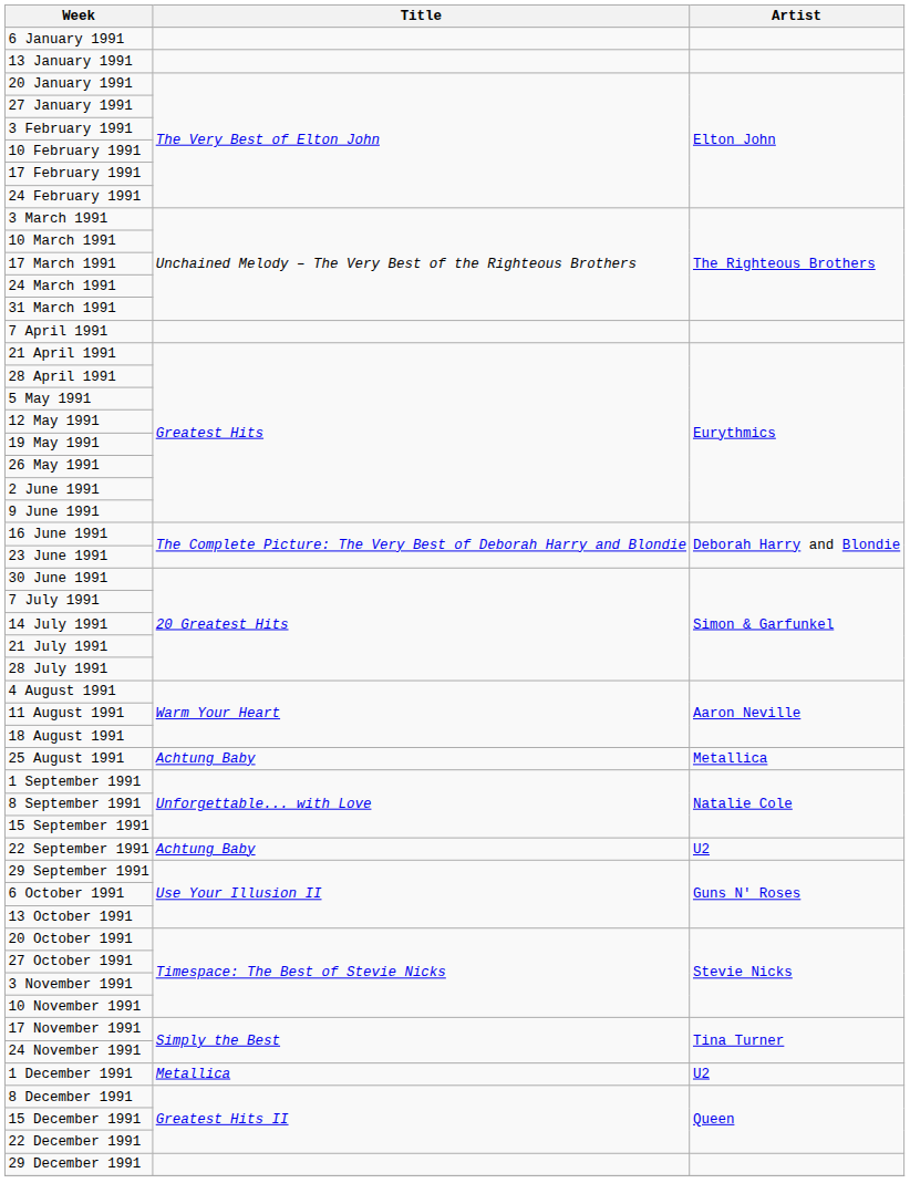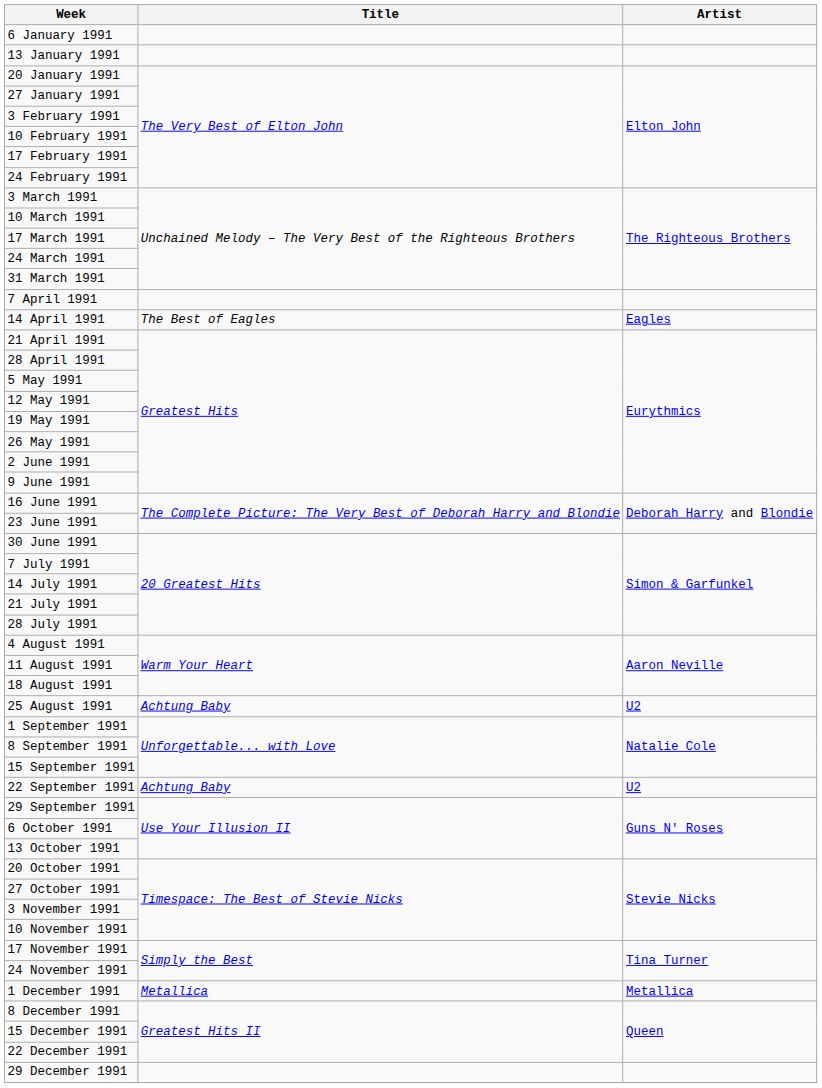+ row: 14 April 1991 | The Best of Eagles | Eagles
25 August 1991 | Artist: Metallica -> U2
1 December 1991 | Artist: U2 -> Metallica
